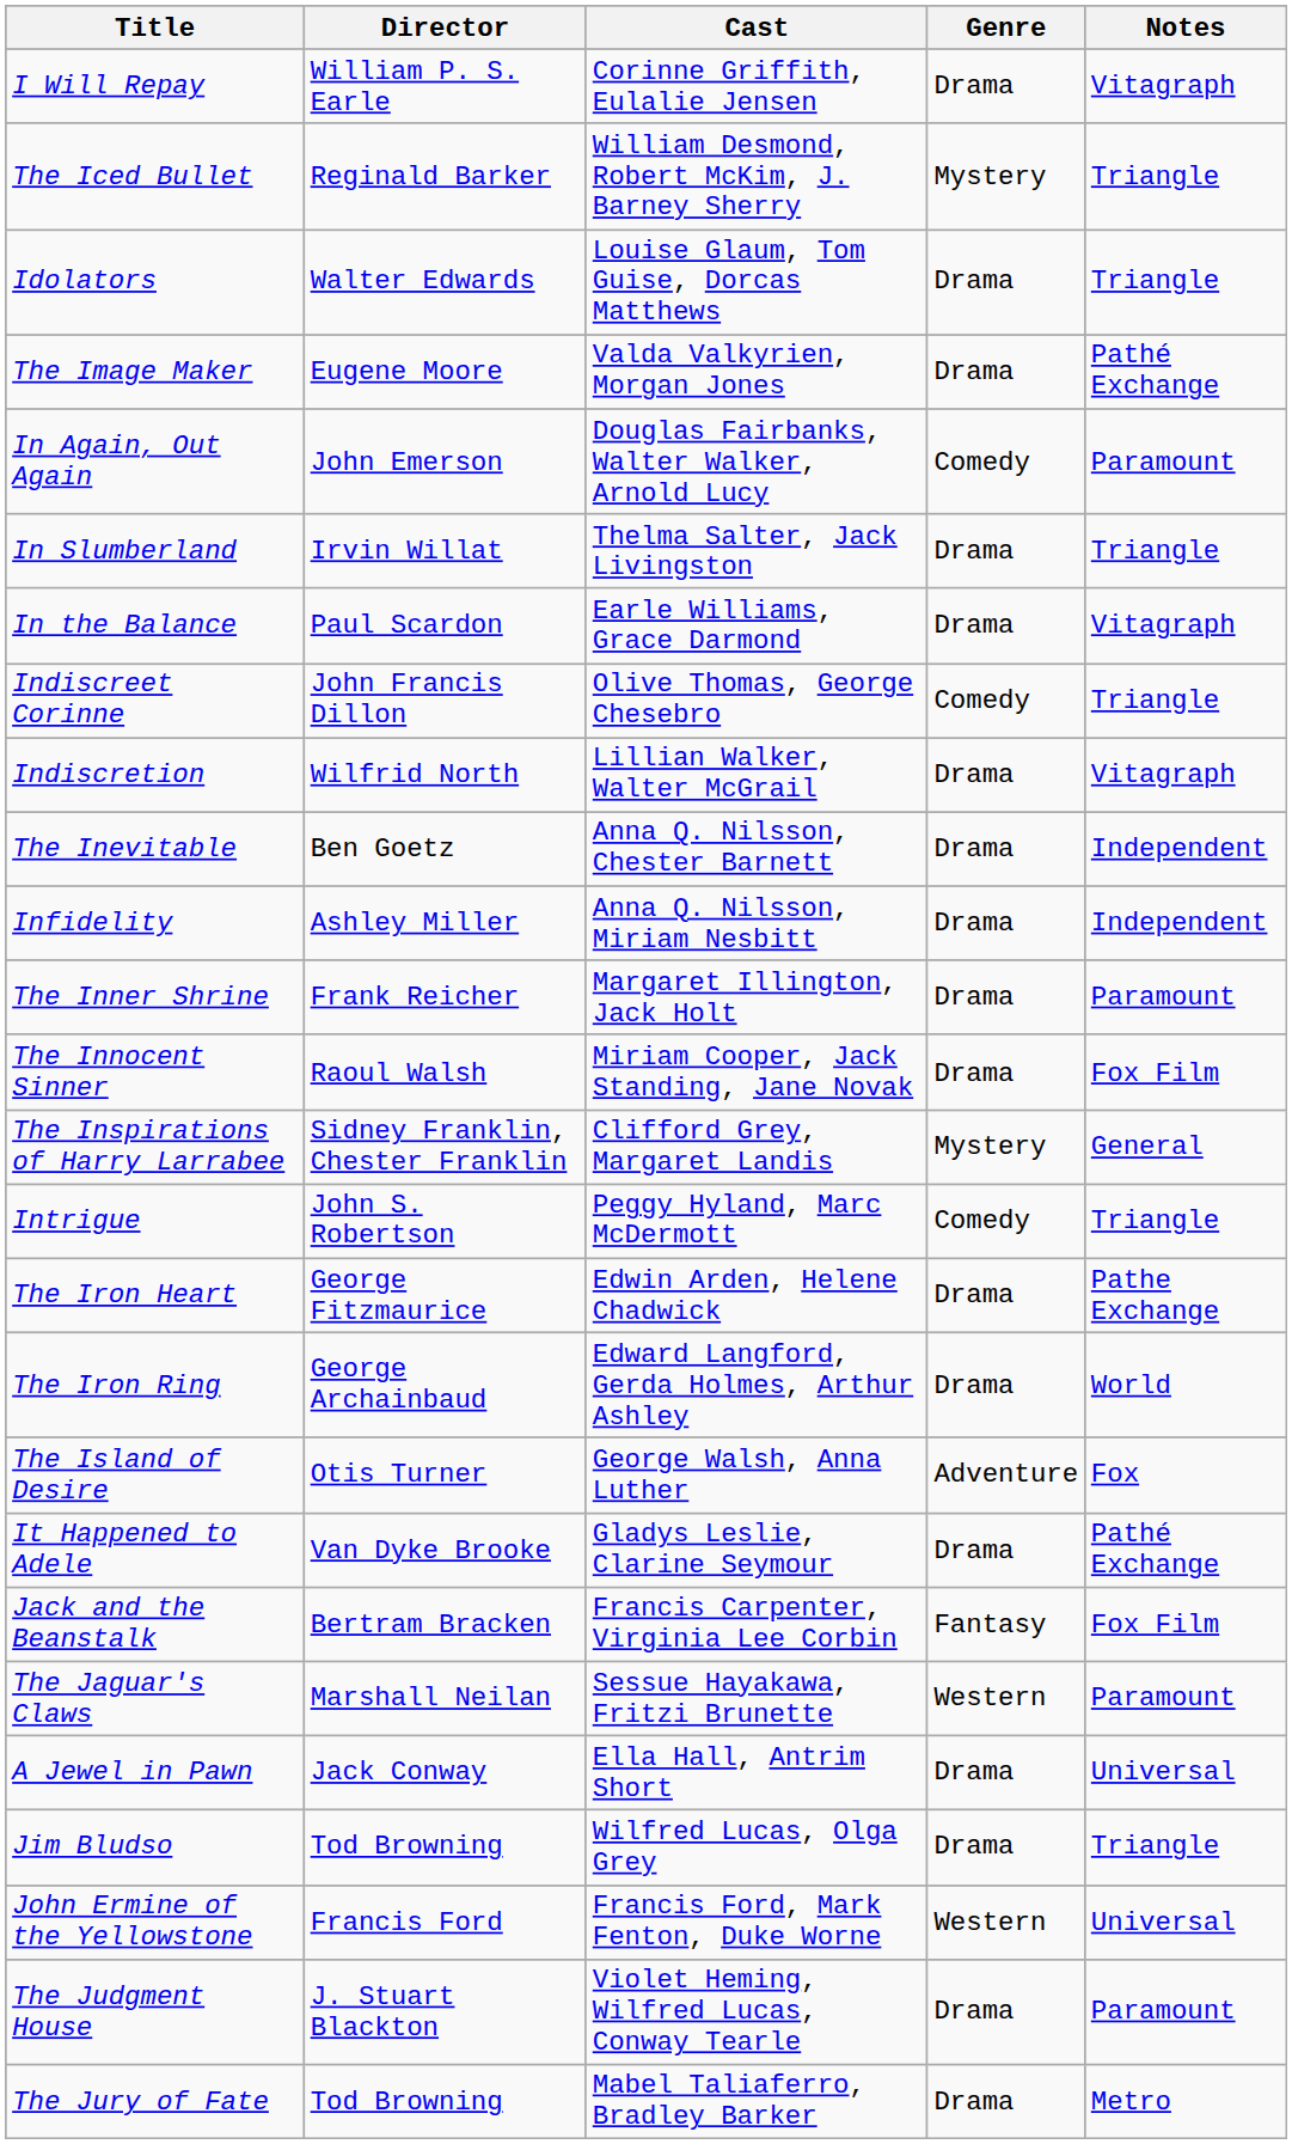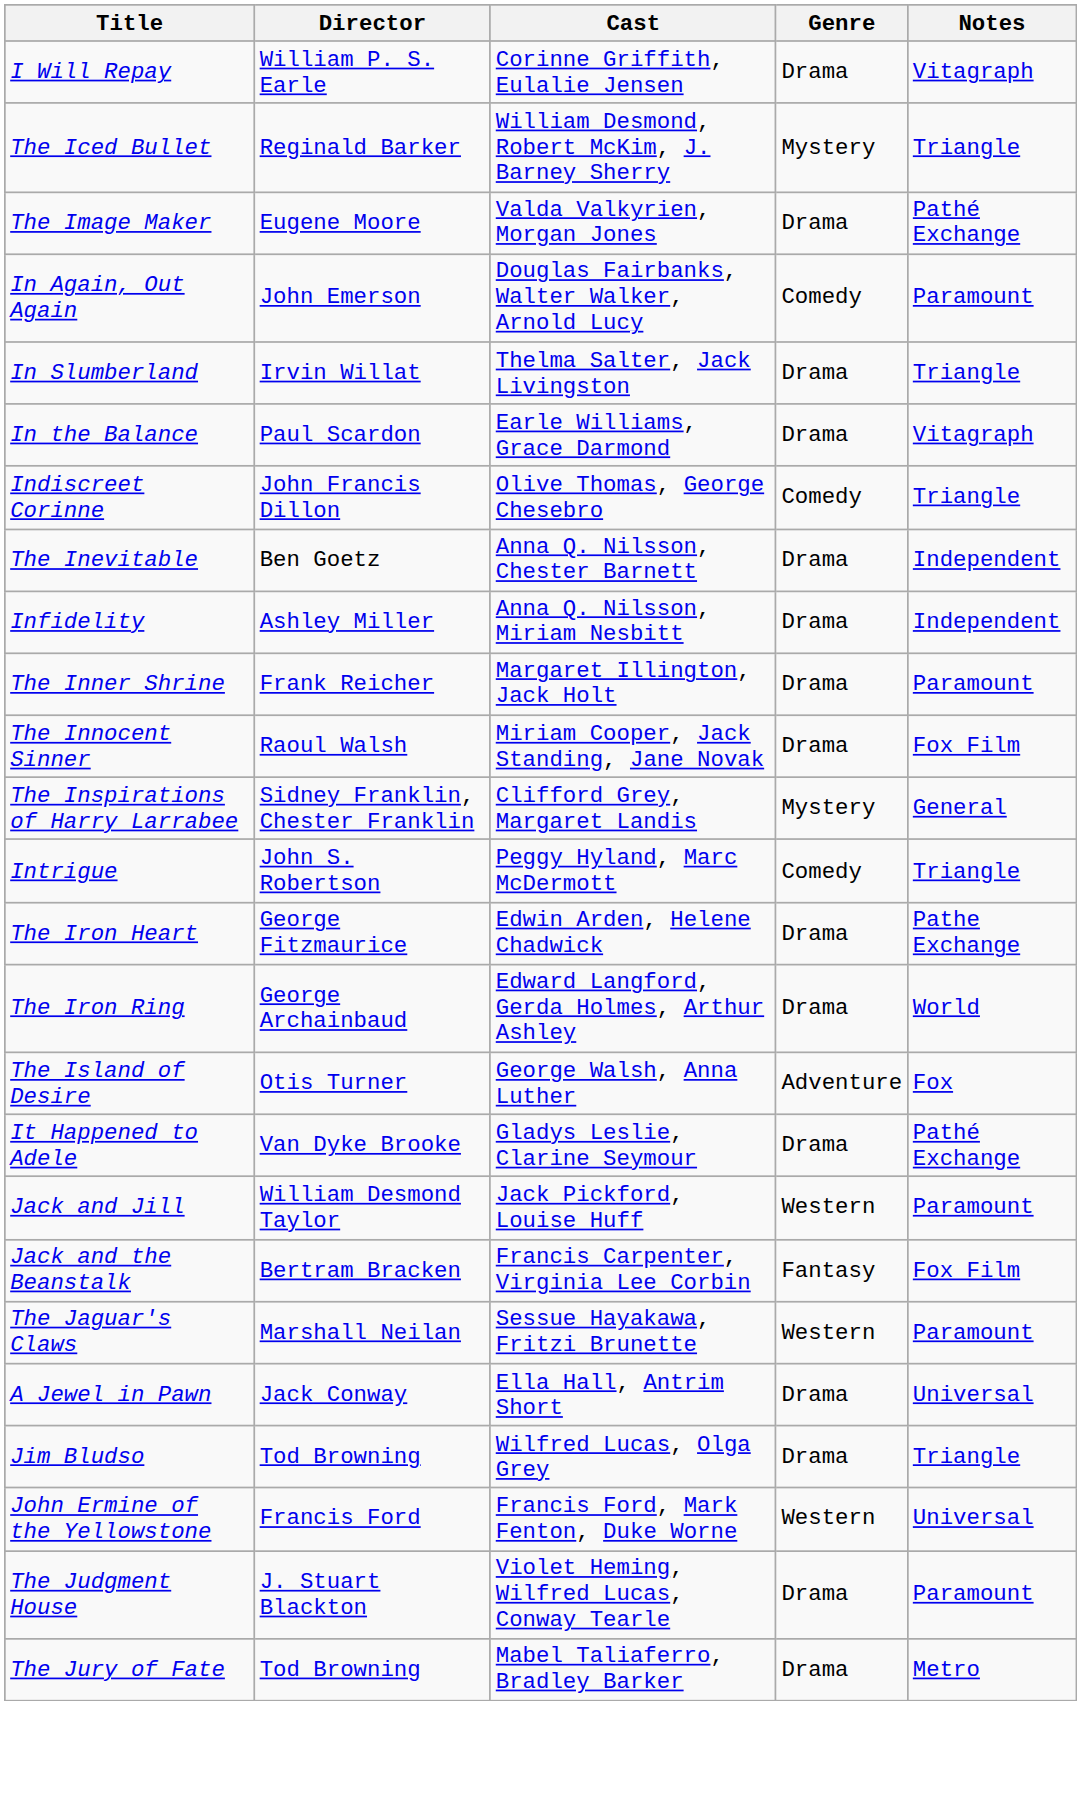- row: Idolators | Walter Edwards | Louise Glaum, Tom Guise, Dorcas Matthews | Drama | Triangle
- row: Indiscretion | Wilfrid North | Lillian Walker, Walter McGrail | Drama | Vitagraph
+ row: Jack and Jill | William Desmond Taylor | Jack Pickford, Louise Huff | Western | Paramount
